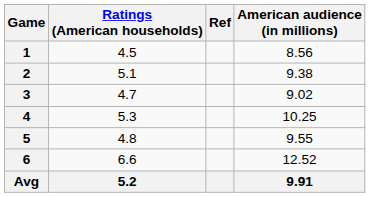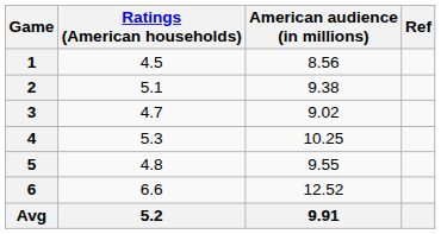columns swapped: American audience (in millions) <-> Ref
